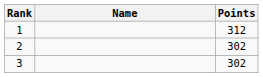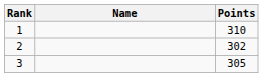1 | Points: 312 -> 310
3 | Points: 302 -> 305
